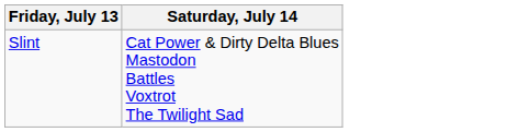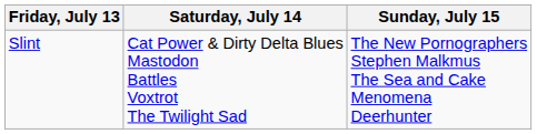+ column: Sunday, July 15 | The New Pornographers Stephen Malkmus The Sea and Cake Menomena Deerhunter
